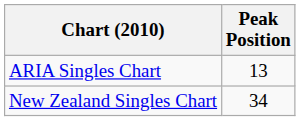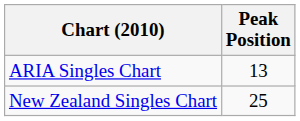New Zealand Singles Chart | Peak Position: 34 -> 25
